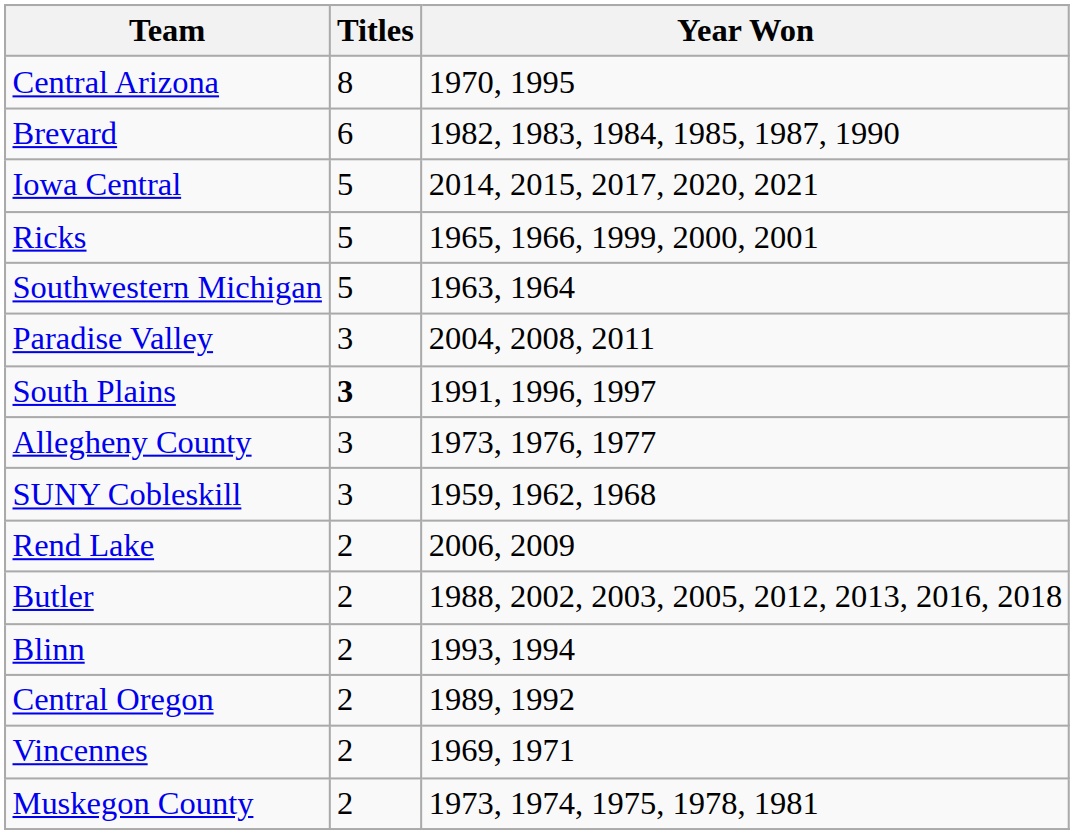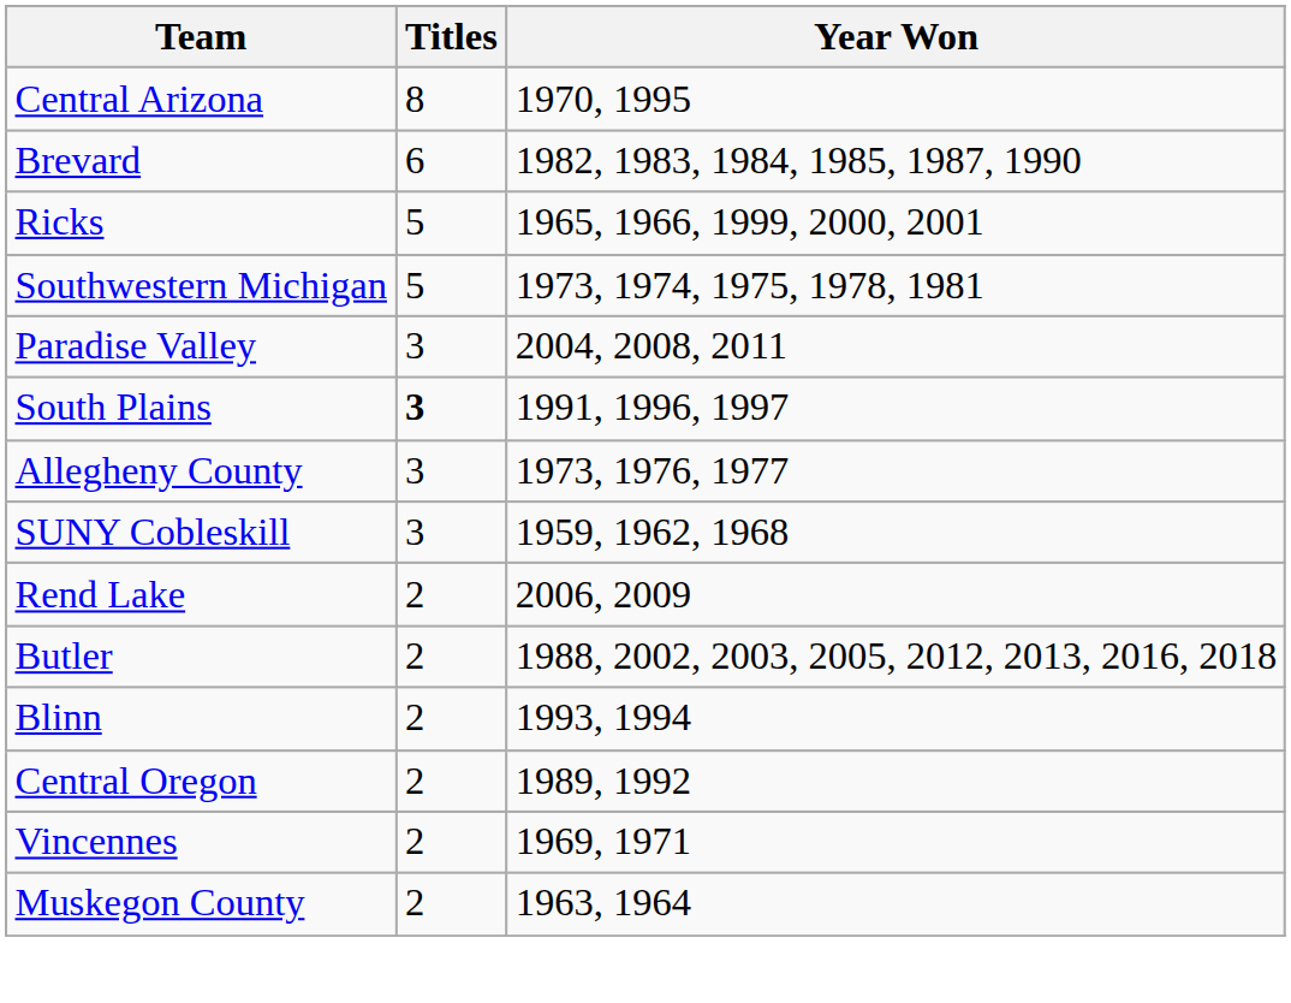- row: Iowa Central | 5 | 2014, 2015, 2017, 2020, 2021
Southwestern Michigan | Year Won: 1963, 1964 -> 1973, 1974, 1975, 1978, 1981
Muskegon County | Year Won: 1973, 1974, 1975, 1978, 1981 -> 1963, 1964
